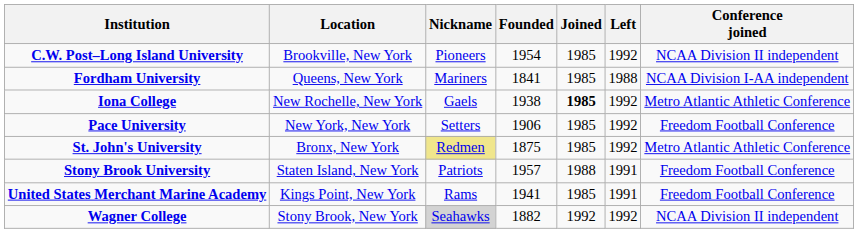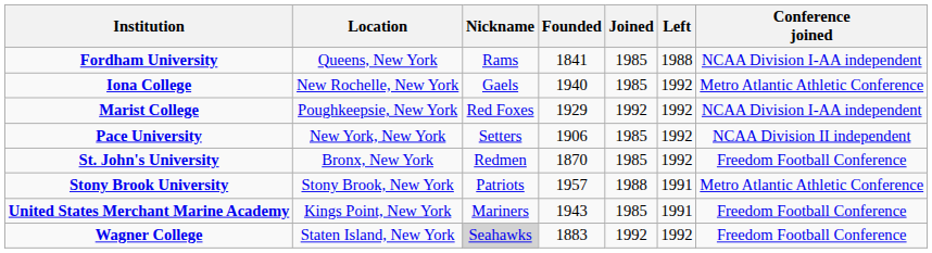- row: C.W. Post–Long Island University | Brookville, New York | Pioneers | 1954 | 1985 | 1992 | NCAA Division II independent
Fordham University | Nickname: Mariners -> Rams
Iona College | Founded: 1938 -> 1940
Iona College | Joined: bold -> normal
+ row: Marist College | Poughkeepsie, New York | Red Foxes | 1929 | 1992 | 1992 | NCAA Division I-AA independent
Pace University | Conference joined: Freedom Football Conference -> NCAA Division II independent
St. John's University | Nickname: khaki background -> no background
St. John's University | Founded: 1875 -> 1870
St. John's University | Conference joined: Metro Atlantic Athletic Conference -> Freedom Football Conference
Stony Brook University | Location: Staten Island, New York -> Stony Brook, New York
Stony Brook University | Conference joined: Freedom Football Conference -> Metro Atlantic Athletic Conference
United States Merchant Marine Academy | Nickname: Rams -> Mariners
United States Merchant Marine Academy | Founded: 1941 -> 1943
Wagner College | Location: Stony Brook, New York -> Staten Island, New York
Wagner College | Founded: 1882 -> 1883
Wagner College | Conference joined: NCAA Division II independent -> Freedom Football Conference
